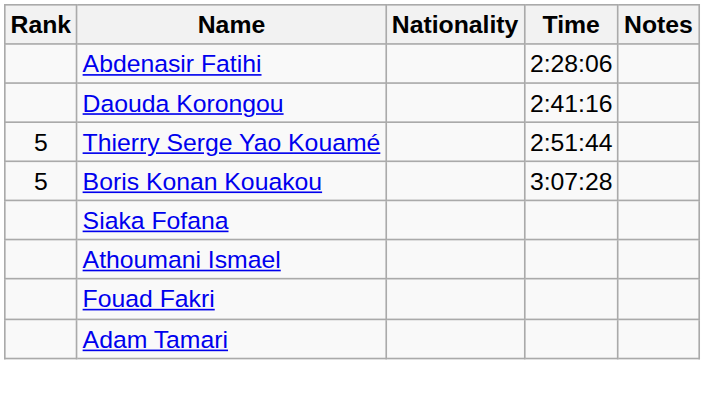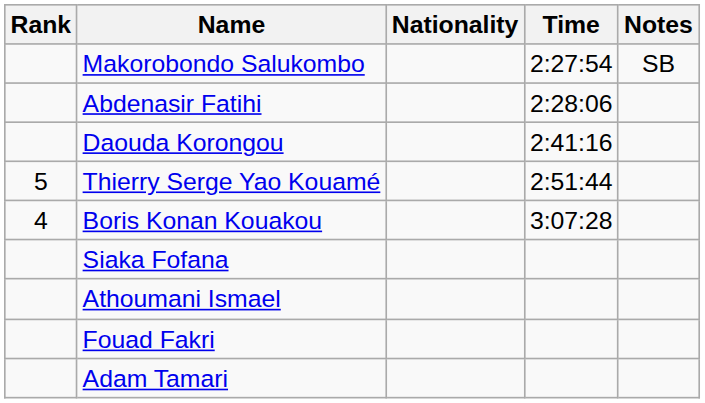+ row: Makorobondo Salukombo | 2:27:54 | SB
Boris Konan Kouakou | Rank: 5 -> 4
